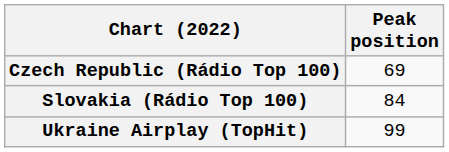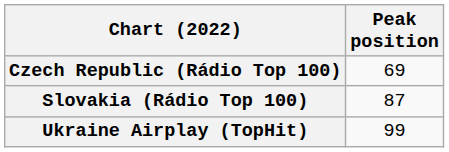Slovakia (Rádio Top 100) | Peak position: 84 -> 87
